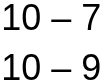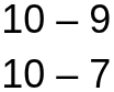rows swapped: 10 – 9 <-> 10 – 7
